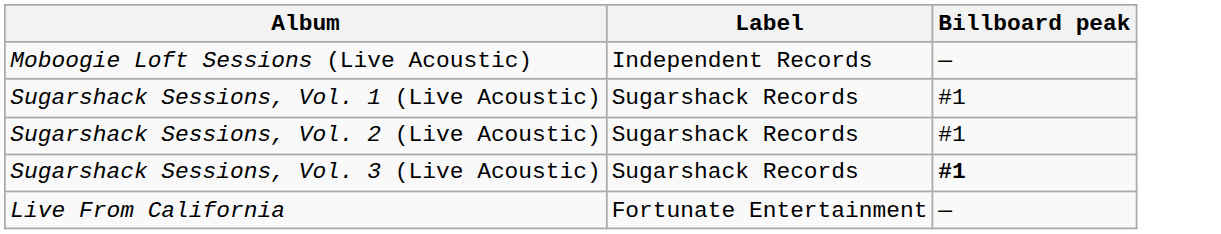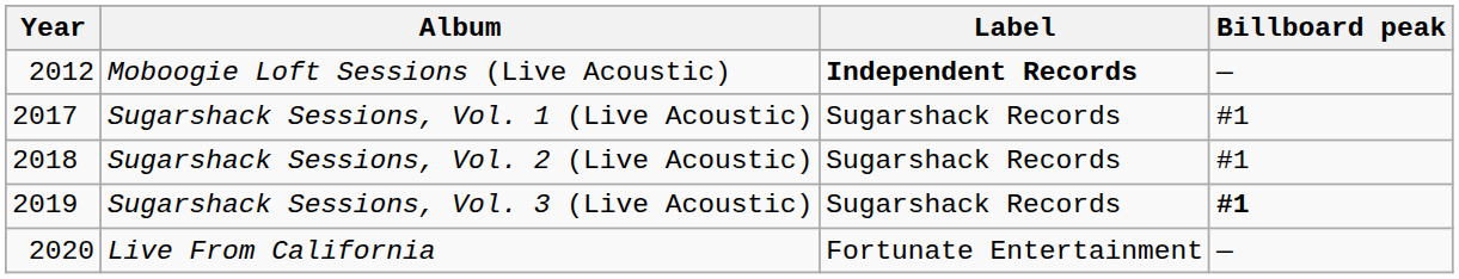+ column: Year | 2012 | 2017 | 2018 | 2019 | 2020
Moboogie Loft Sessions (Live Acoustic) | Label: normal -> bold
